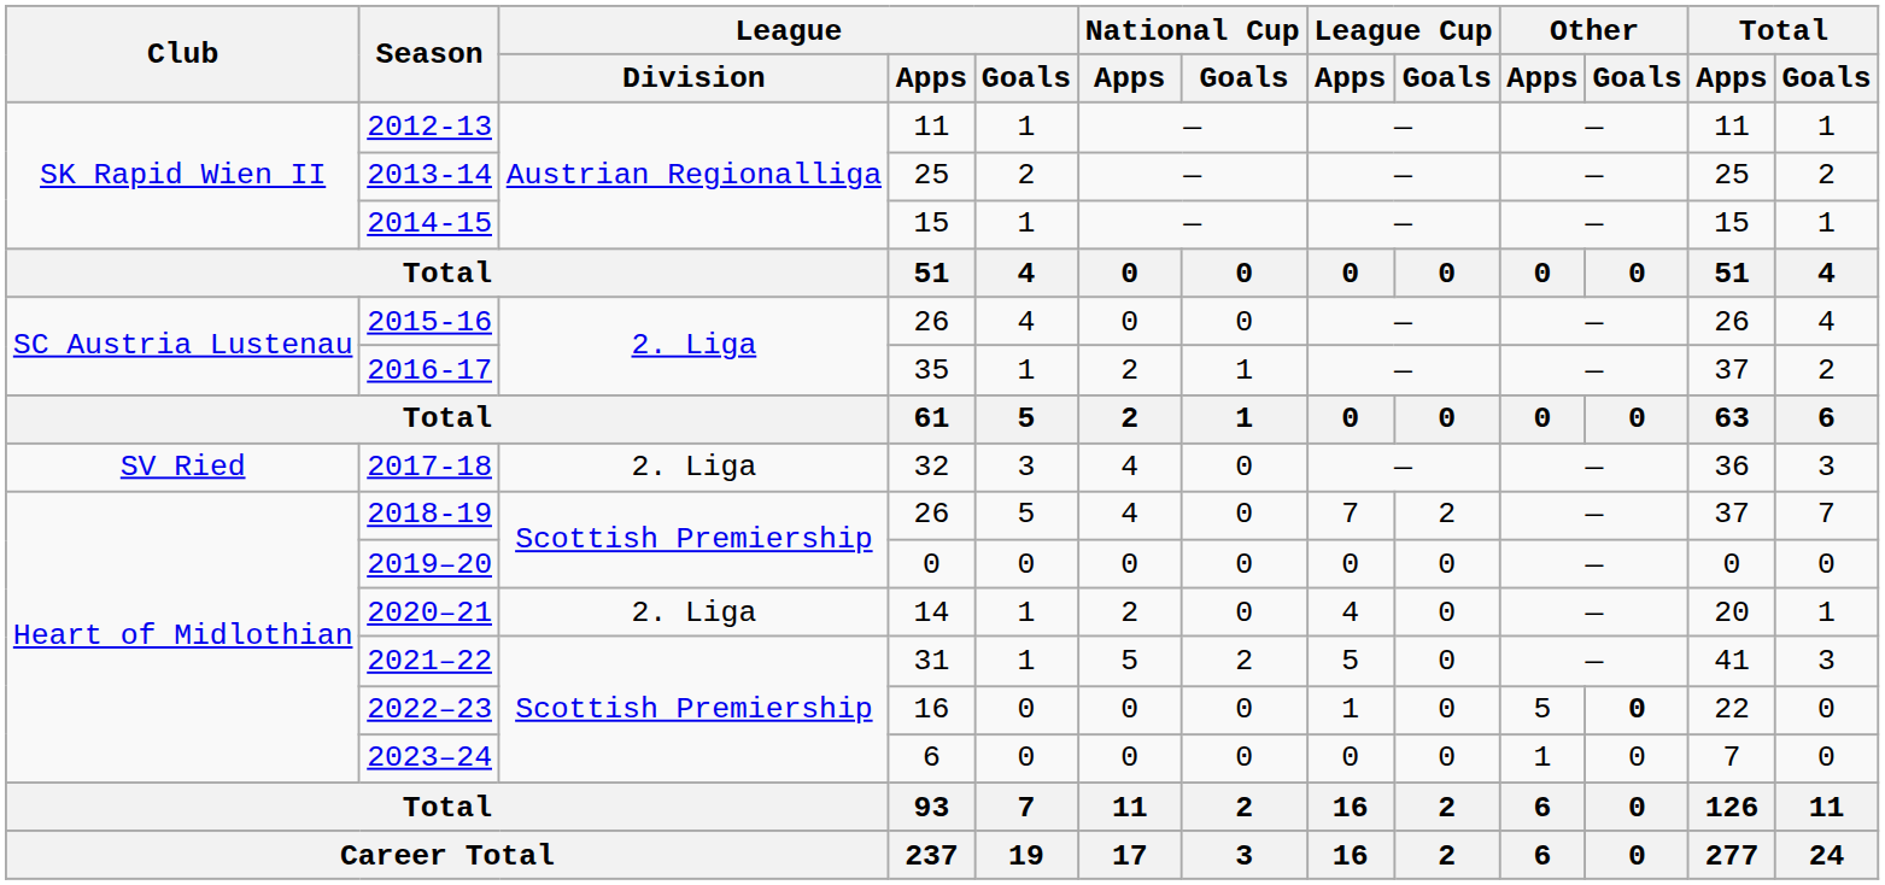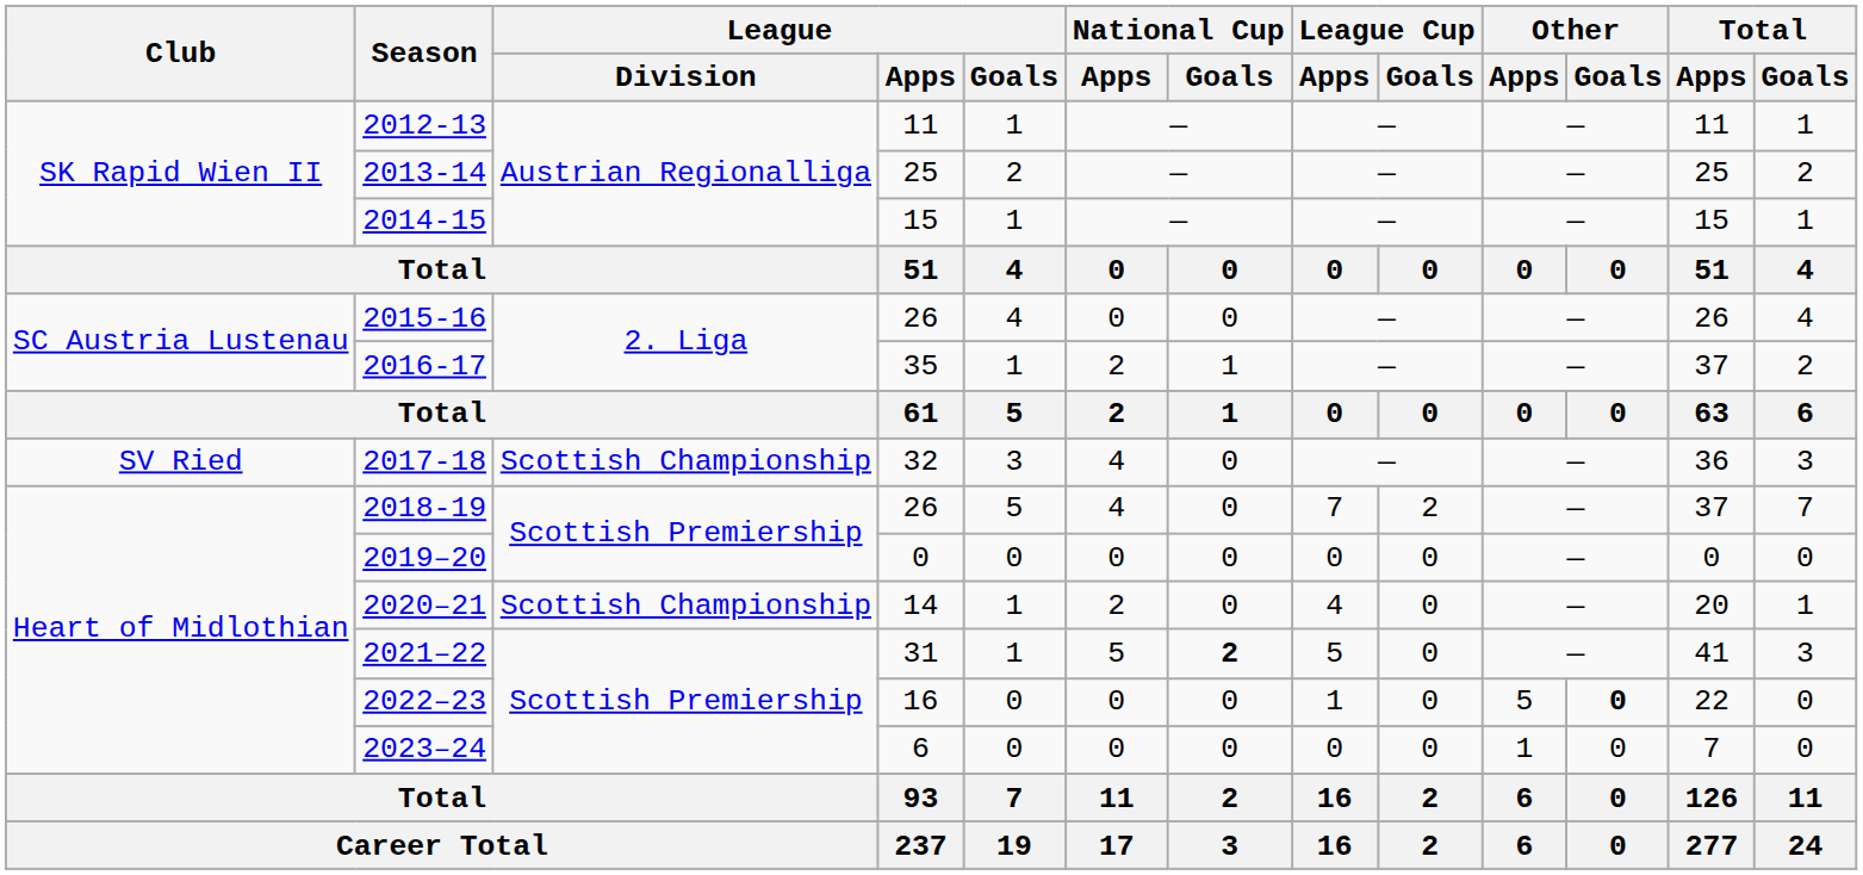2017-18 | League / Division: 2. Liga -> Scottish Championship
2020–21 | League / Division: 2. Liga -> Scottish Championship
2021–22 | National Cup / Goals: normal -> bold
